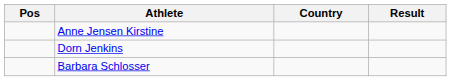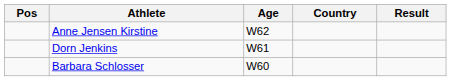+ column: Age | W62 | W61 | W60
